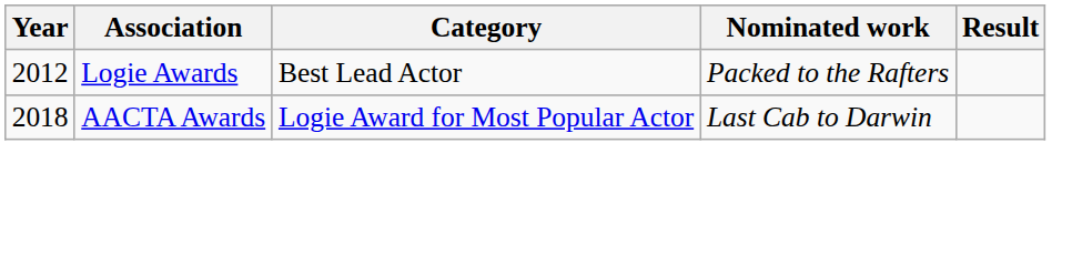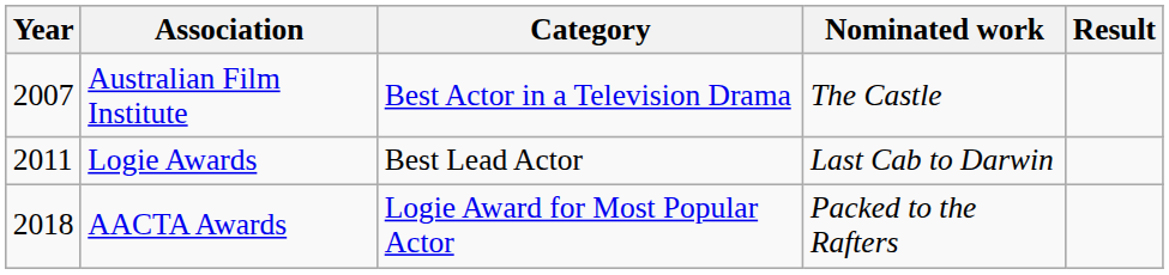+ row: 2007 | Australian Film Institute | Best Actor in a Television Drama | The Castle
Logie Awards | Year: 2012 -> 2011
Logie Awards | Nominated work: Packed to the Rafters -> Last Cab to Darwin
AACTA Awards | Nominated work: Last Cab to Darwin -> Packed to the Rafters
